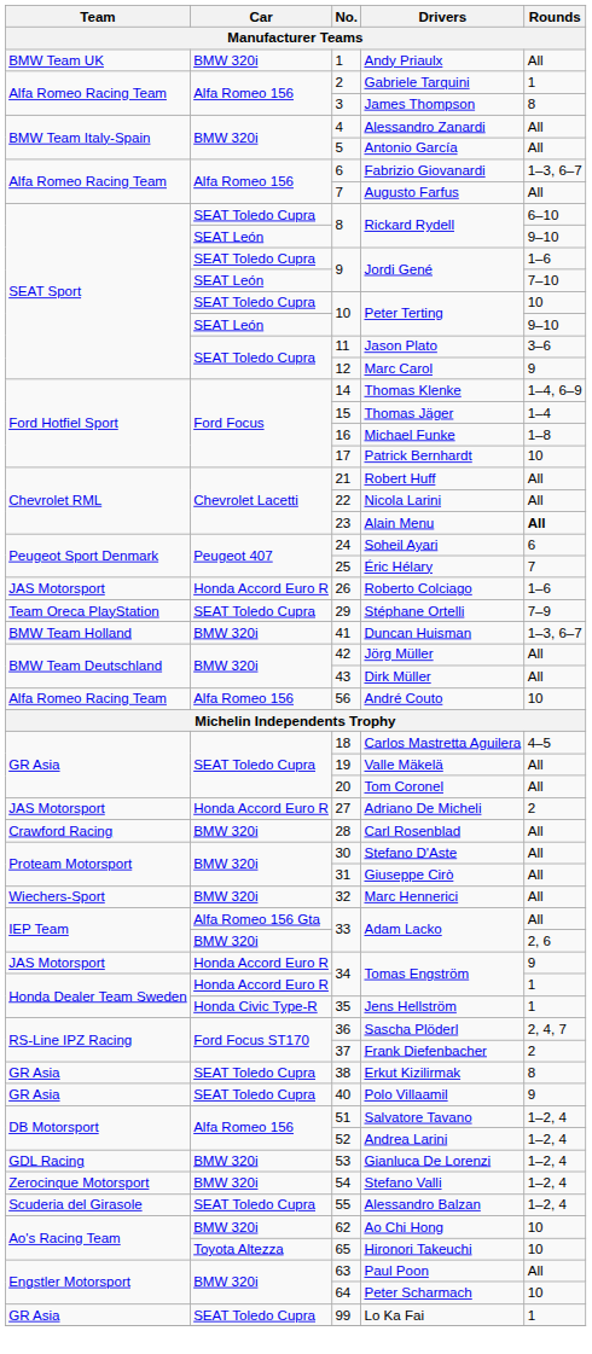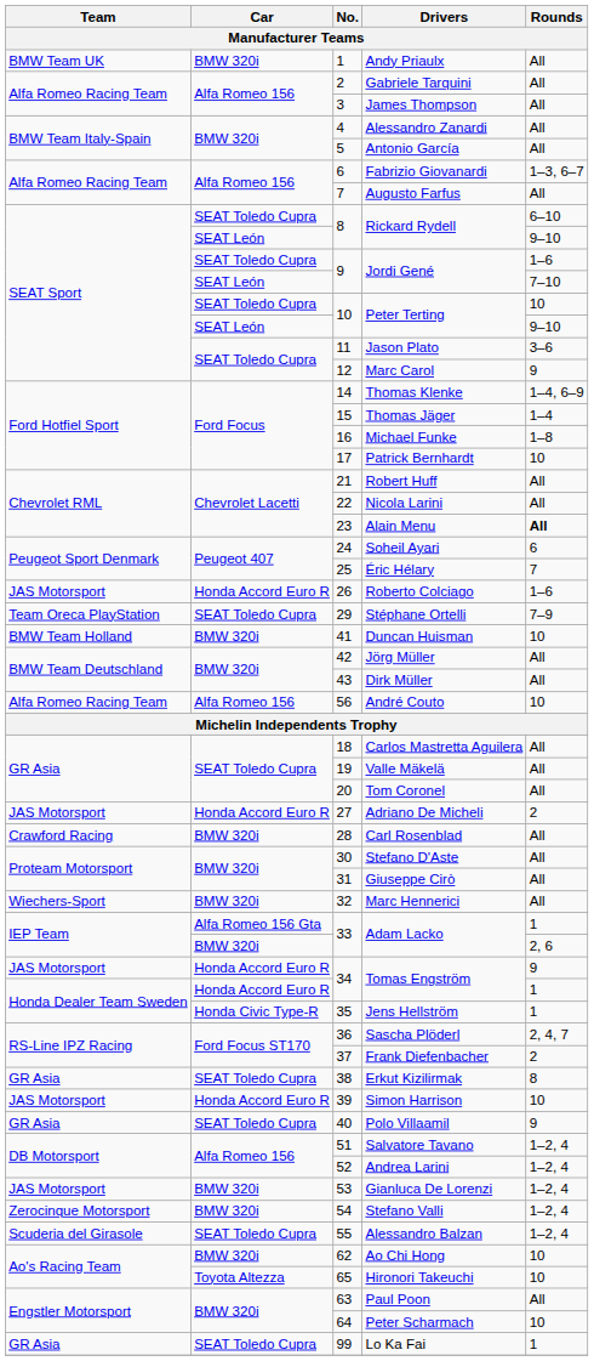Gabriele Tarquini | Rounds: 1 -> All
James Thompson | Rounds: 8 -> All
Duncan Huisman | Rounds: 1–3, 6–7 -> 10
Carlos Mastretta Aguilera | Rounds: 4–5 -> All
Alfa Romeo 156 Gta / Adam Lacko | Rounds: All -> 1
+ row: JAS Motorsport | Honda Accord Euro R | 39 | Simon Harrison | 10
Gianluca De Lorenzi | Team: GDL Racing -> JAS Motorsport
